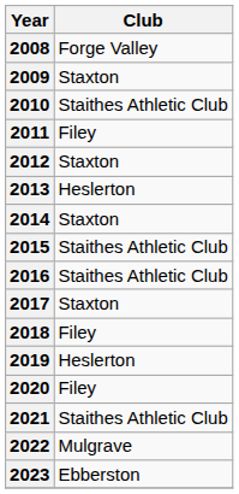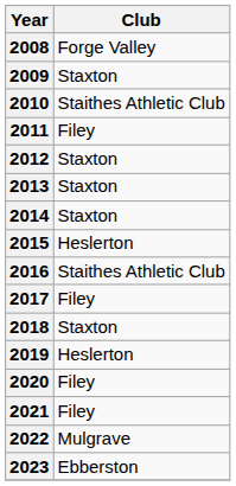2013 | Club: Heslerton -> Staxton
2015 | Club: Staithes Athletic Club -> Heslerton
2017 | Club: Staxton -> Filey
2018 | Club: Filey -> Staxton
2021 | Club: Staithes Athletic Club -> Filey
